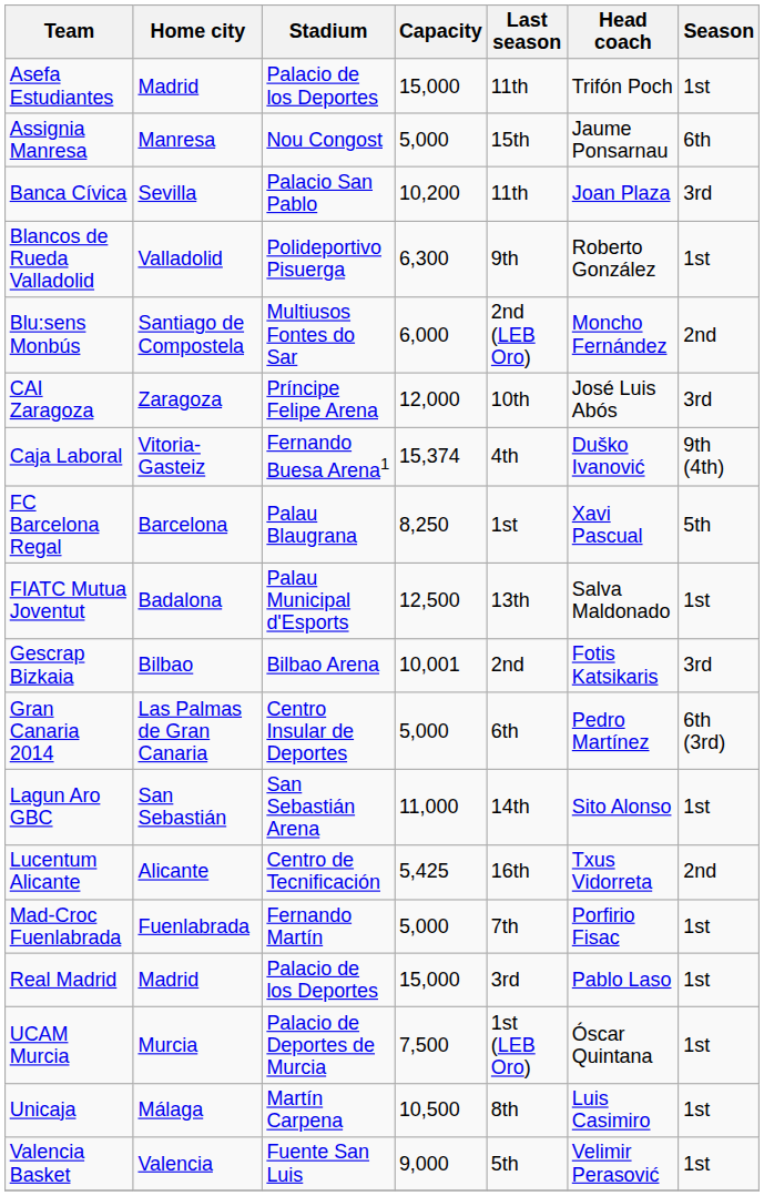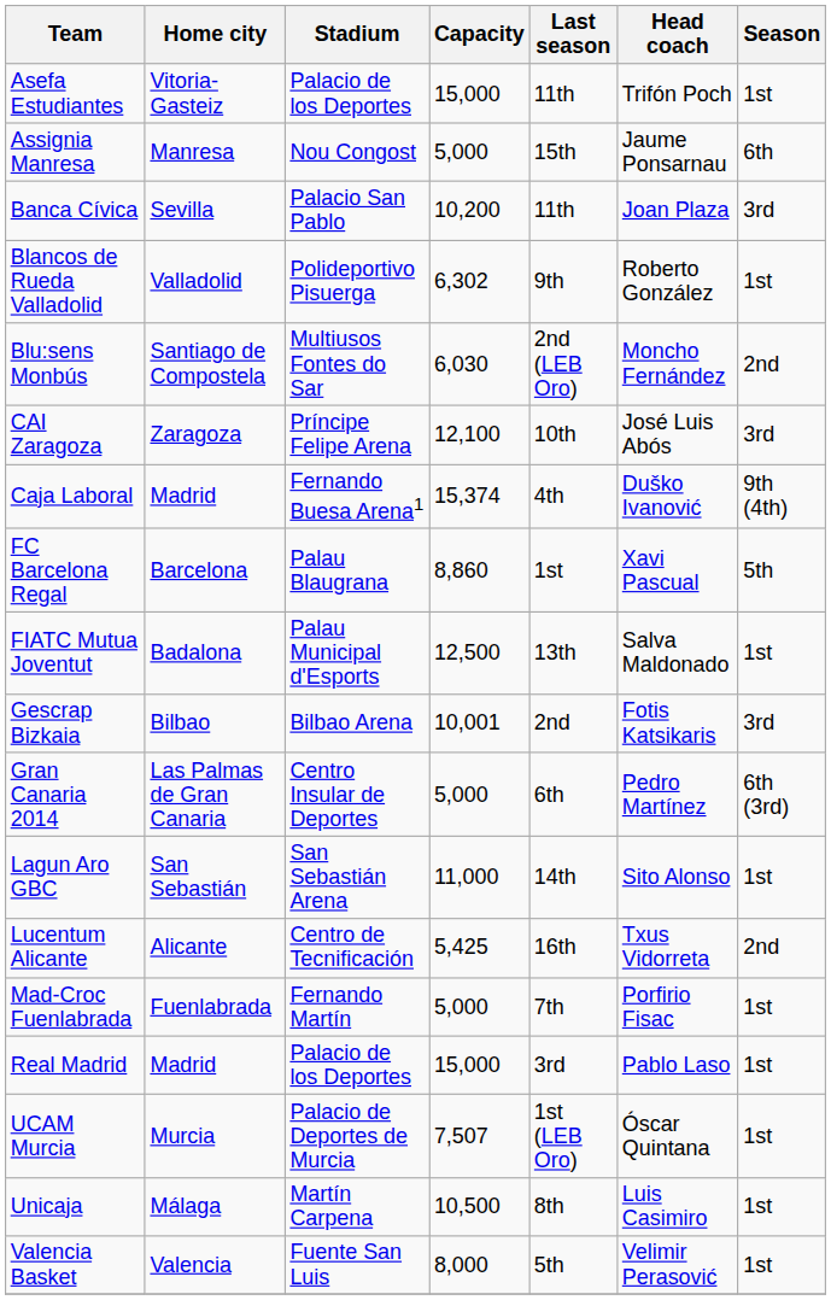Asefa Estudiantes | Home city: Madrid -> Vitoria-Gasteiz
Blancos de Rueda Valladolid | Capacity: 6,300 -> 6,302
Blu:sens Monbús | Capacity: 6,000 -> 6,030
CAI Zaragoza | Capacity: 12,000 -> 12,100
Caja Laboral | Home city: Vitoria-Gasteiz -> Madrid
FC Barcelona Regal | Capacity: 8,250 -> 8,860
UCAM Murcia | Capacity: 7,500 -> 7,507
Valencia Basket | Capacity: 9,000 -> 8,000
